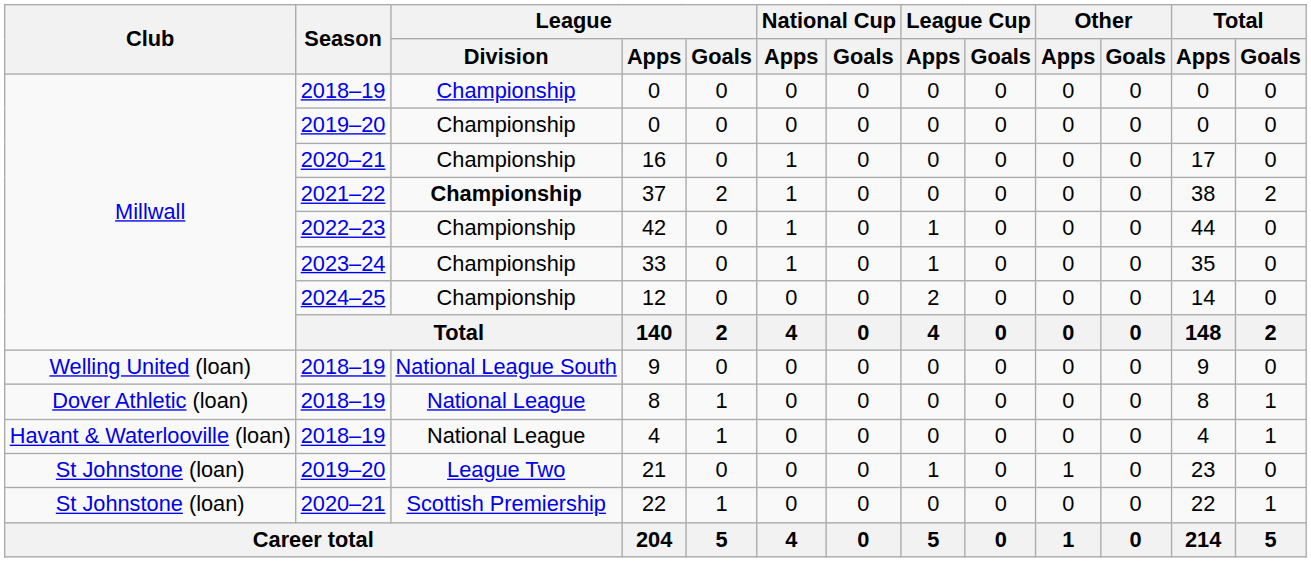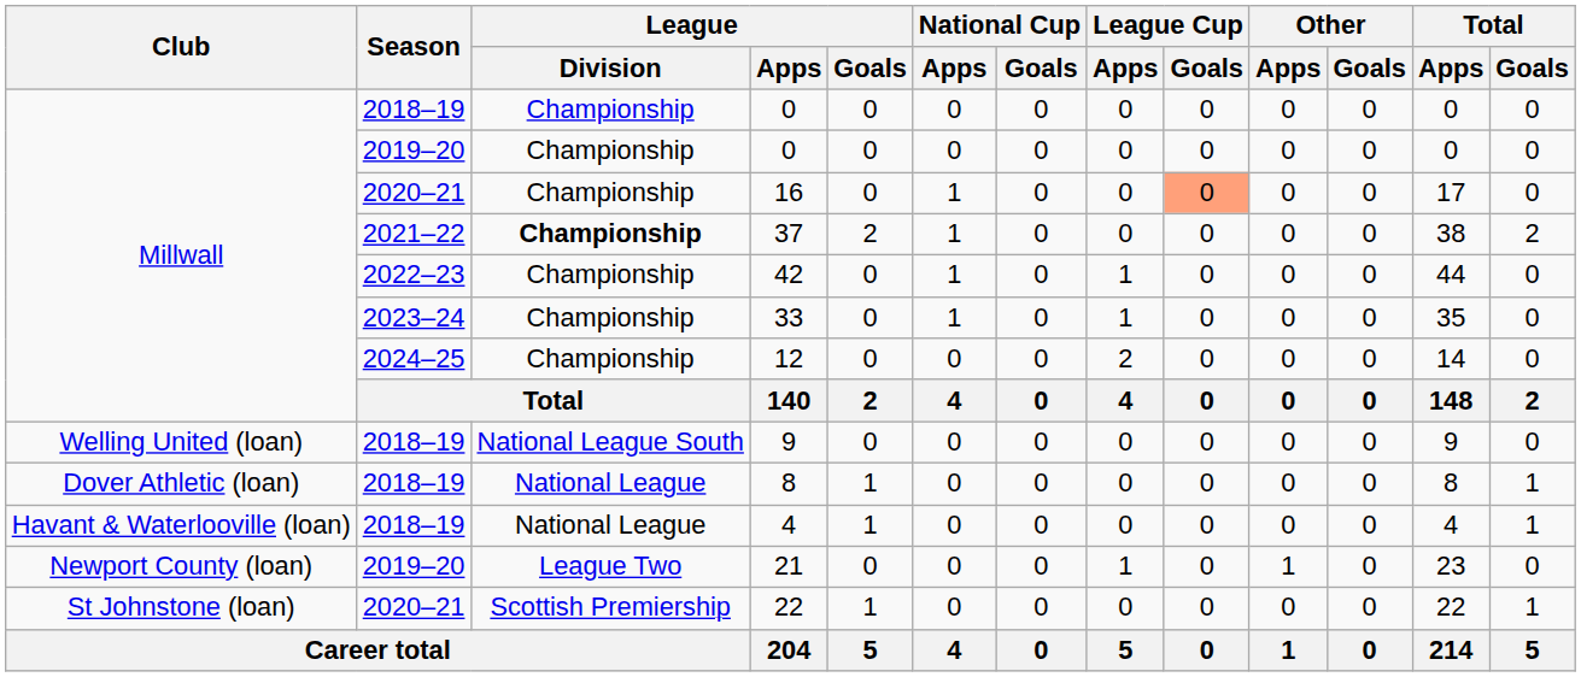16 | League Cup / Goals: no background -> lightsalmon background
21 | Club: St Johnstone (loan) -> Newport County (loan)
